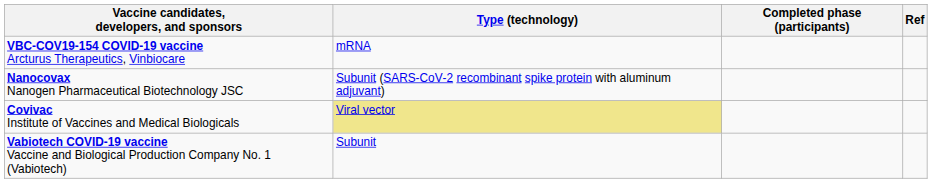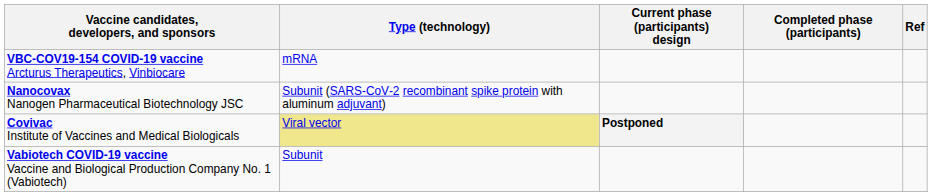+ column: Current phase (participants) design | Postponed
